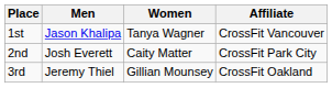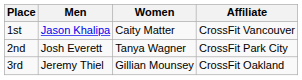1st | Women: Tanya Wagner -> Caity Matter
2nd | Women: Caity Matter -> Tanya Wagner
